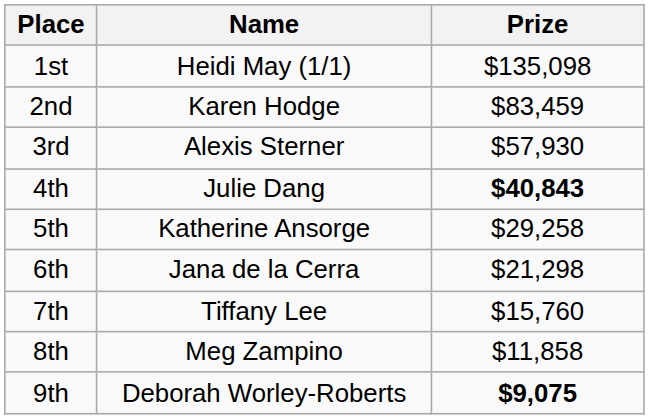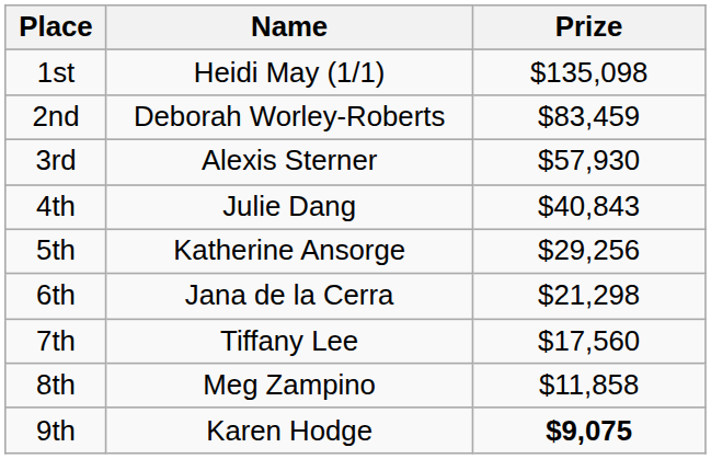2nd | Name: Karen Hodge -> Deborah Worley-Roberts
4th | Prize: bold -> normal
5th | Prize: $29,258 -> $29,256
7th | Prize: $15,760 -> $17,560
9th | Name: Deborah Worley-Roberts -> Karen Hodge
